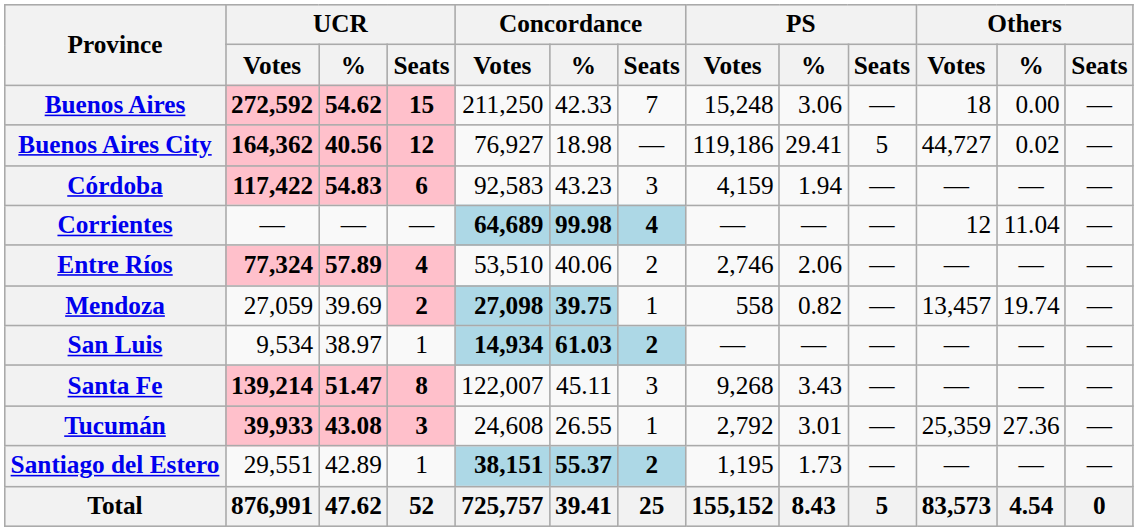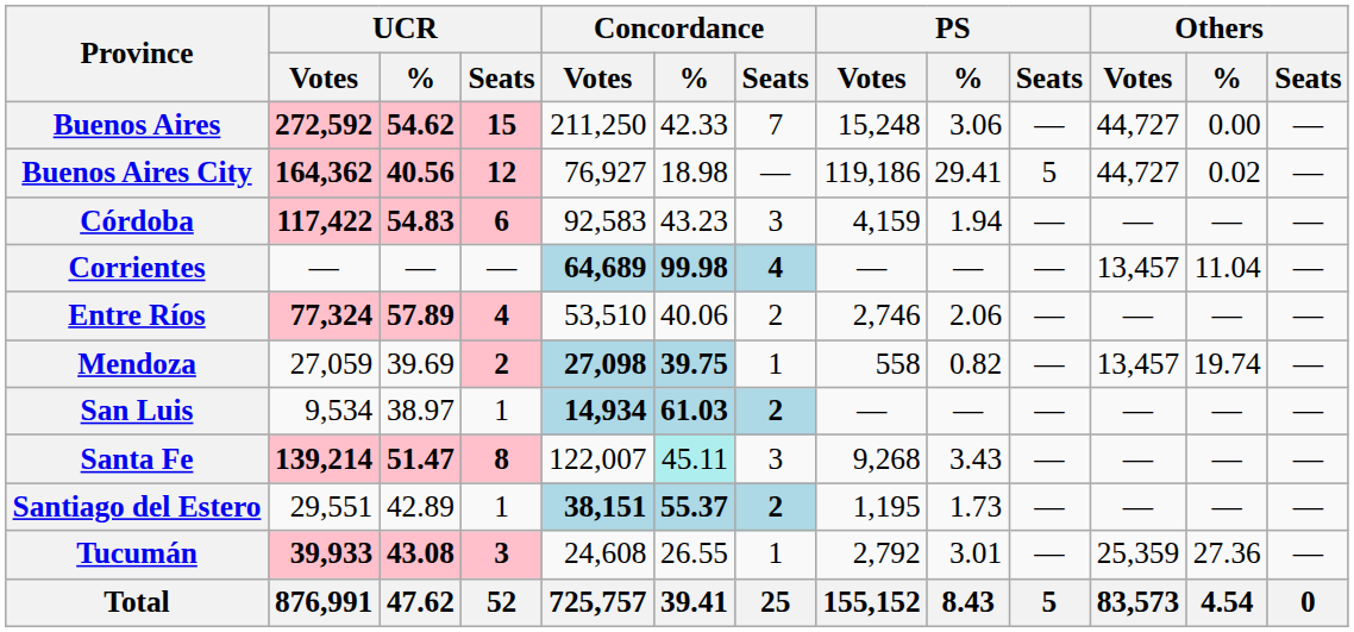Buenos Aires | Others / Votes: 18 -> 44,727
Corrientes | Others / Votes: 12 -> 13,457
Santa Fe | Concordance / %: no background -> paleturquoise background
rows swapped: Santiago del Estero <-> Tucumán
